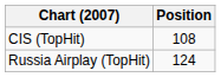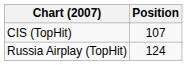CIS (TopHit) | Position: 108 -> 107
